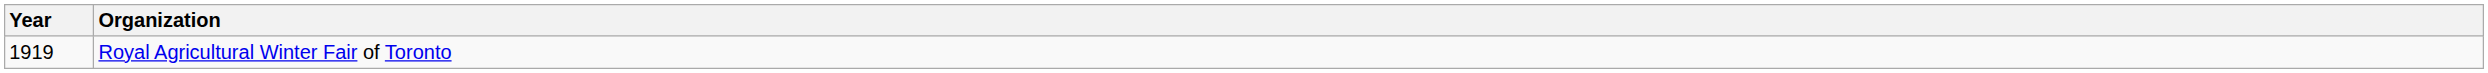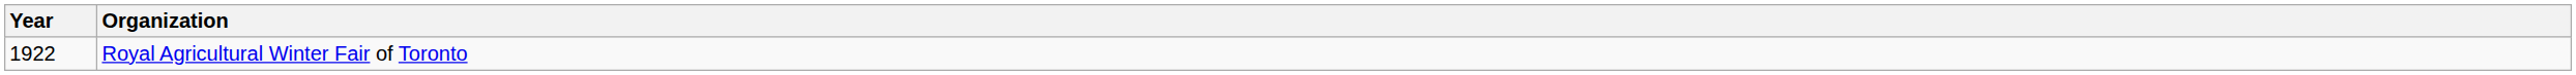Royal Agricultural Winter Fair of Toronto | Year: 1919 -> 1922
